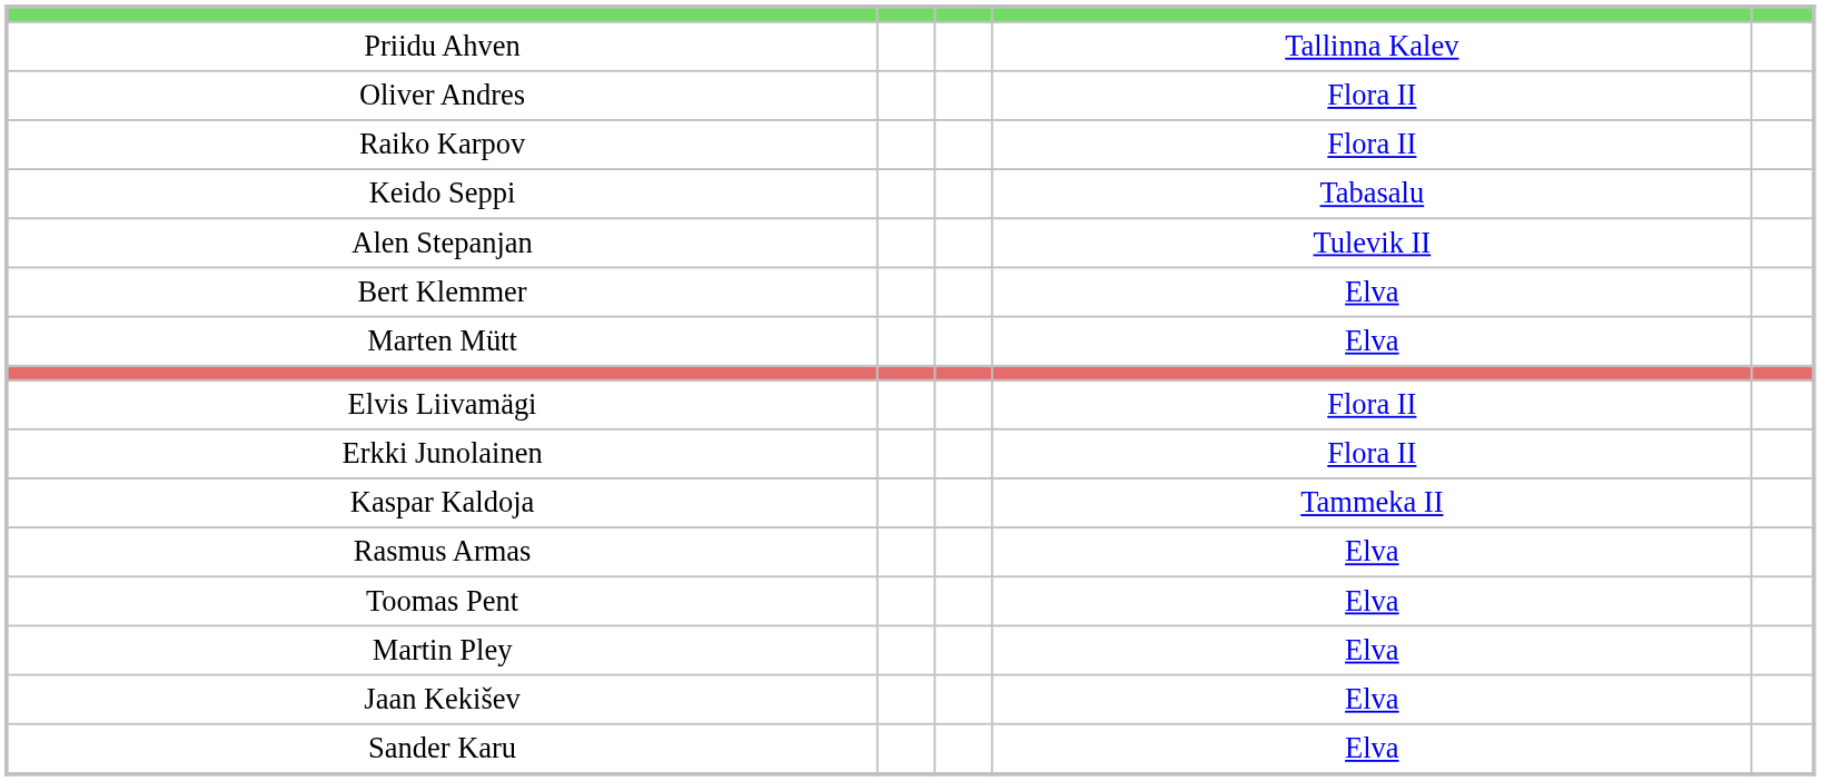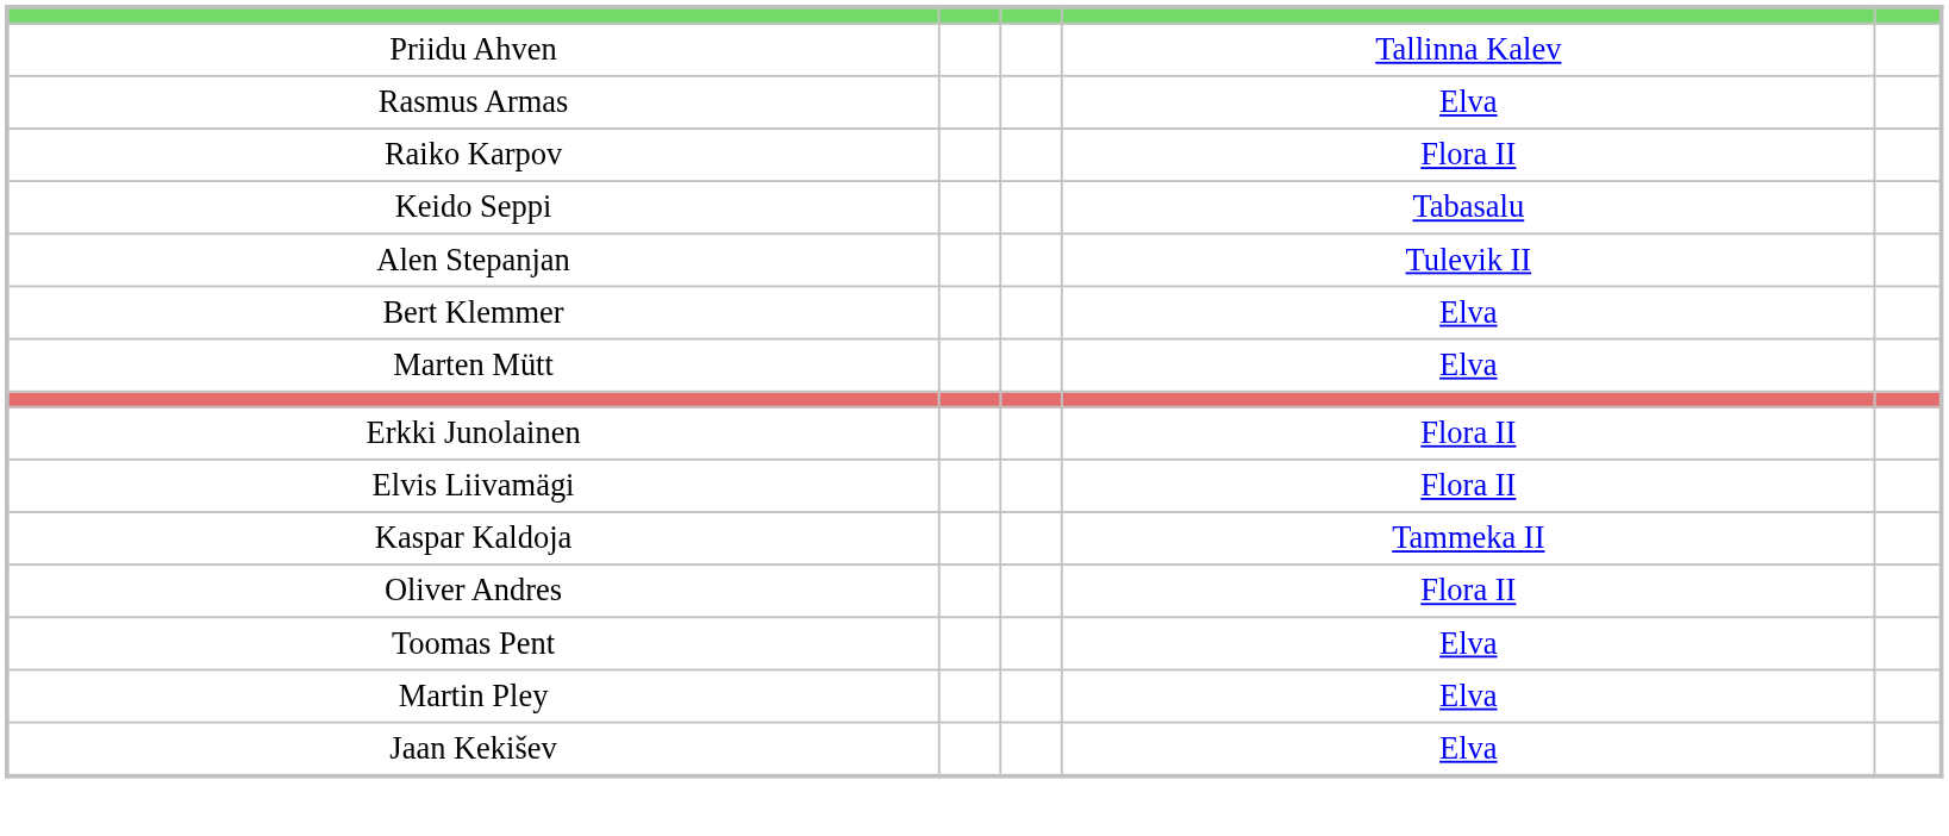rows swapped: Oliver Andres <-> Rasmus Armas
rows swapped: Erkki Junolainen <-> Elvis Liivamägi
- row: Sander Karu | Elva
